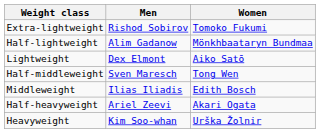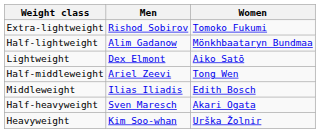Half-middleweight | Men: Sven Maresch -> Ariel Zeevi
Half-heavyweight | Men: Ariel Zeevi -> Sven Maresch
